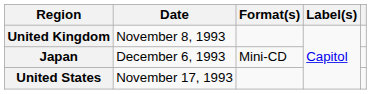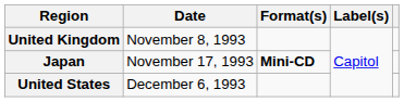Japan | Date: December 6, 1993 -> November 17, 1993
Japan | Format(s): normal -> bold
United States | Date: November 17, 1993 -> December 6, 1993
